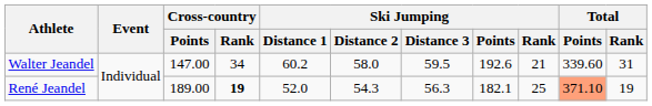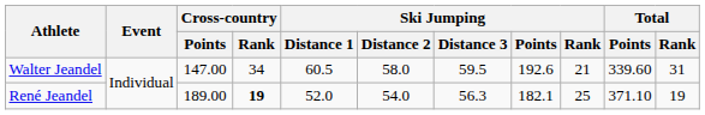Walter Jeandel | Ski Jumping / Distance 1: 60.2 -> 60.5
René Jeandel | Ski Jumping / Distance 2: 54.3 -> 54.0
René Jeandel | Total / Points: lightsalmon background -> no background
